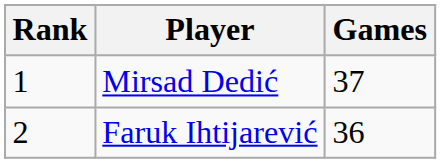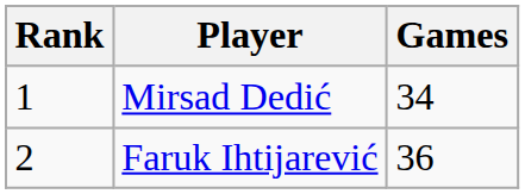Mirsad Dedić | Games: 37 -> 34
